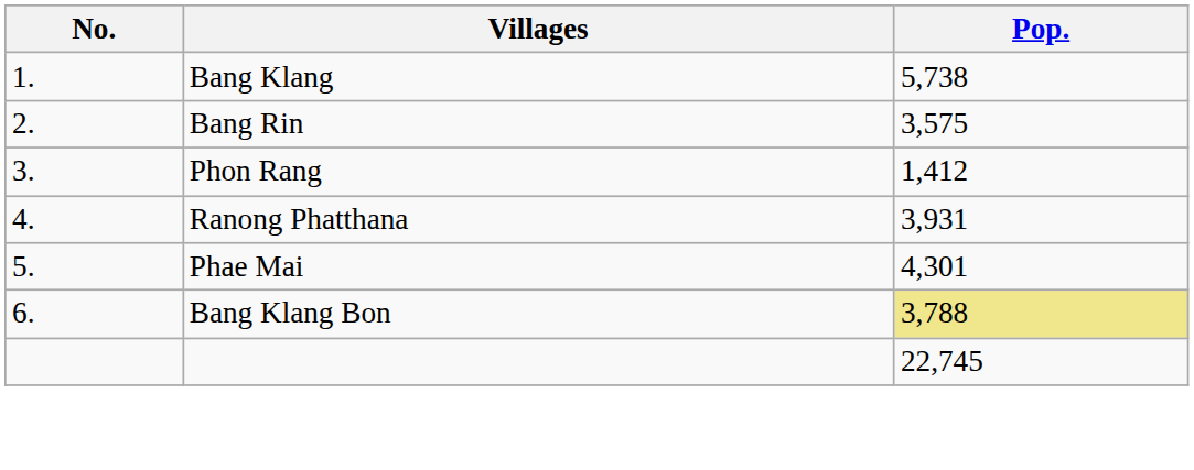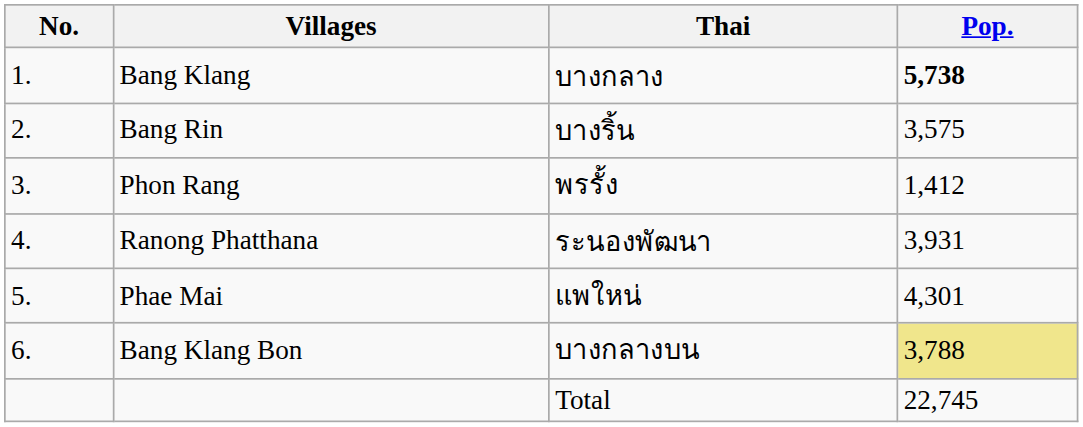+ column: Thai | บางกลาง | บางริ้น | พรรั้ง | ระนองพัฒนา | แพใหน่ | บางกลางบน | Total
Bang Klang | Pop.: normal -> bold
